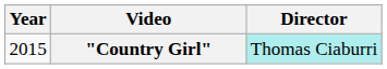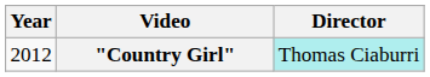"Country Girl" | Year: 2015 -> 2012
